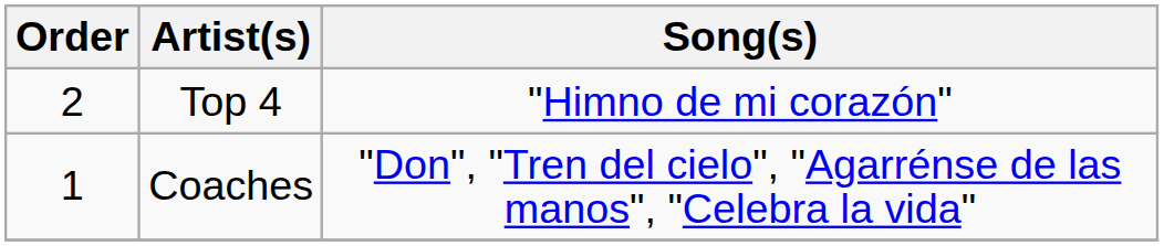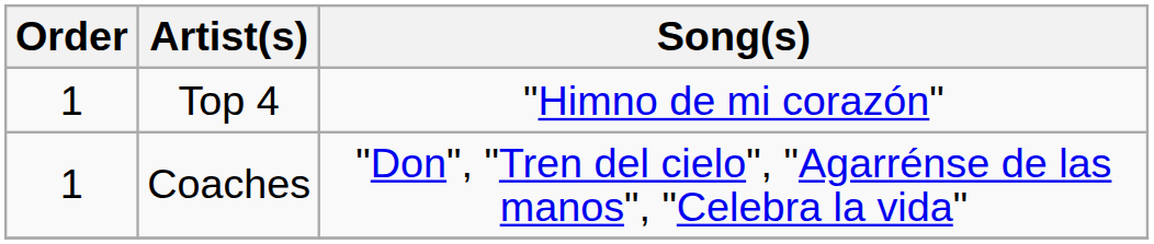Top 4 | Order: 2 -> 1
